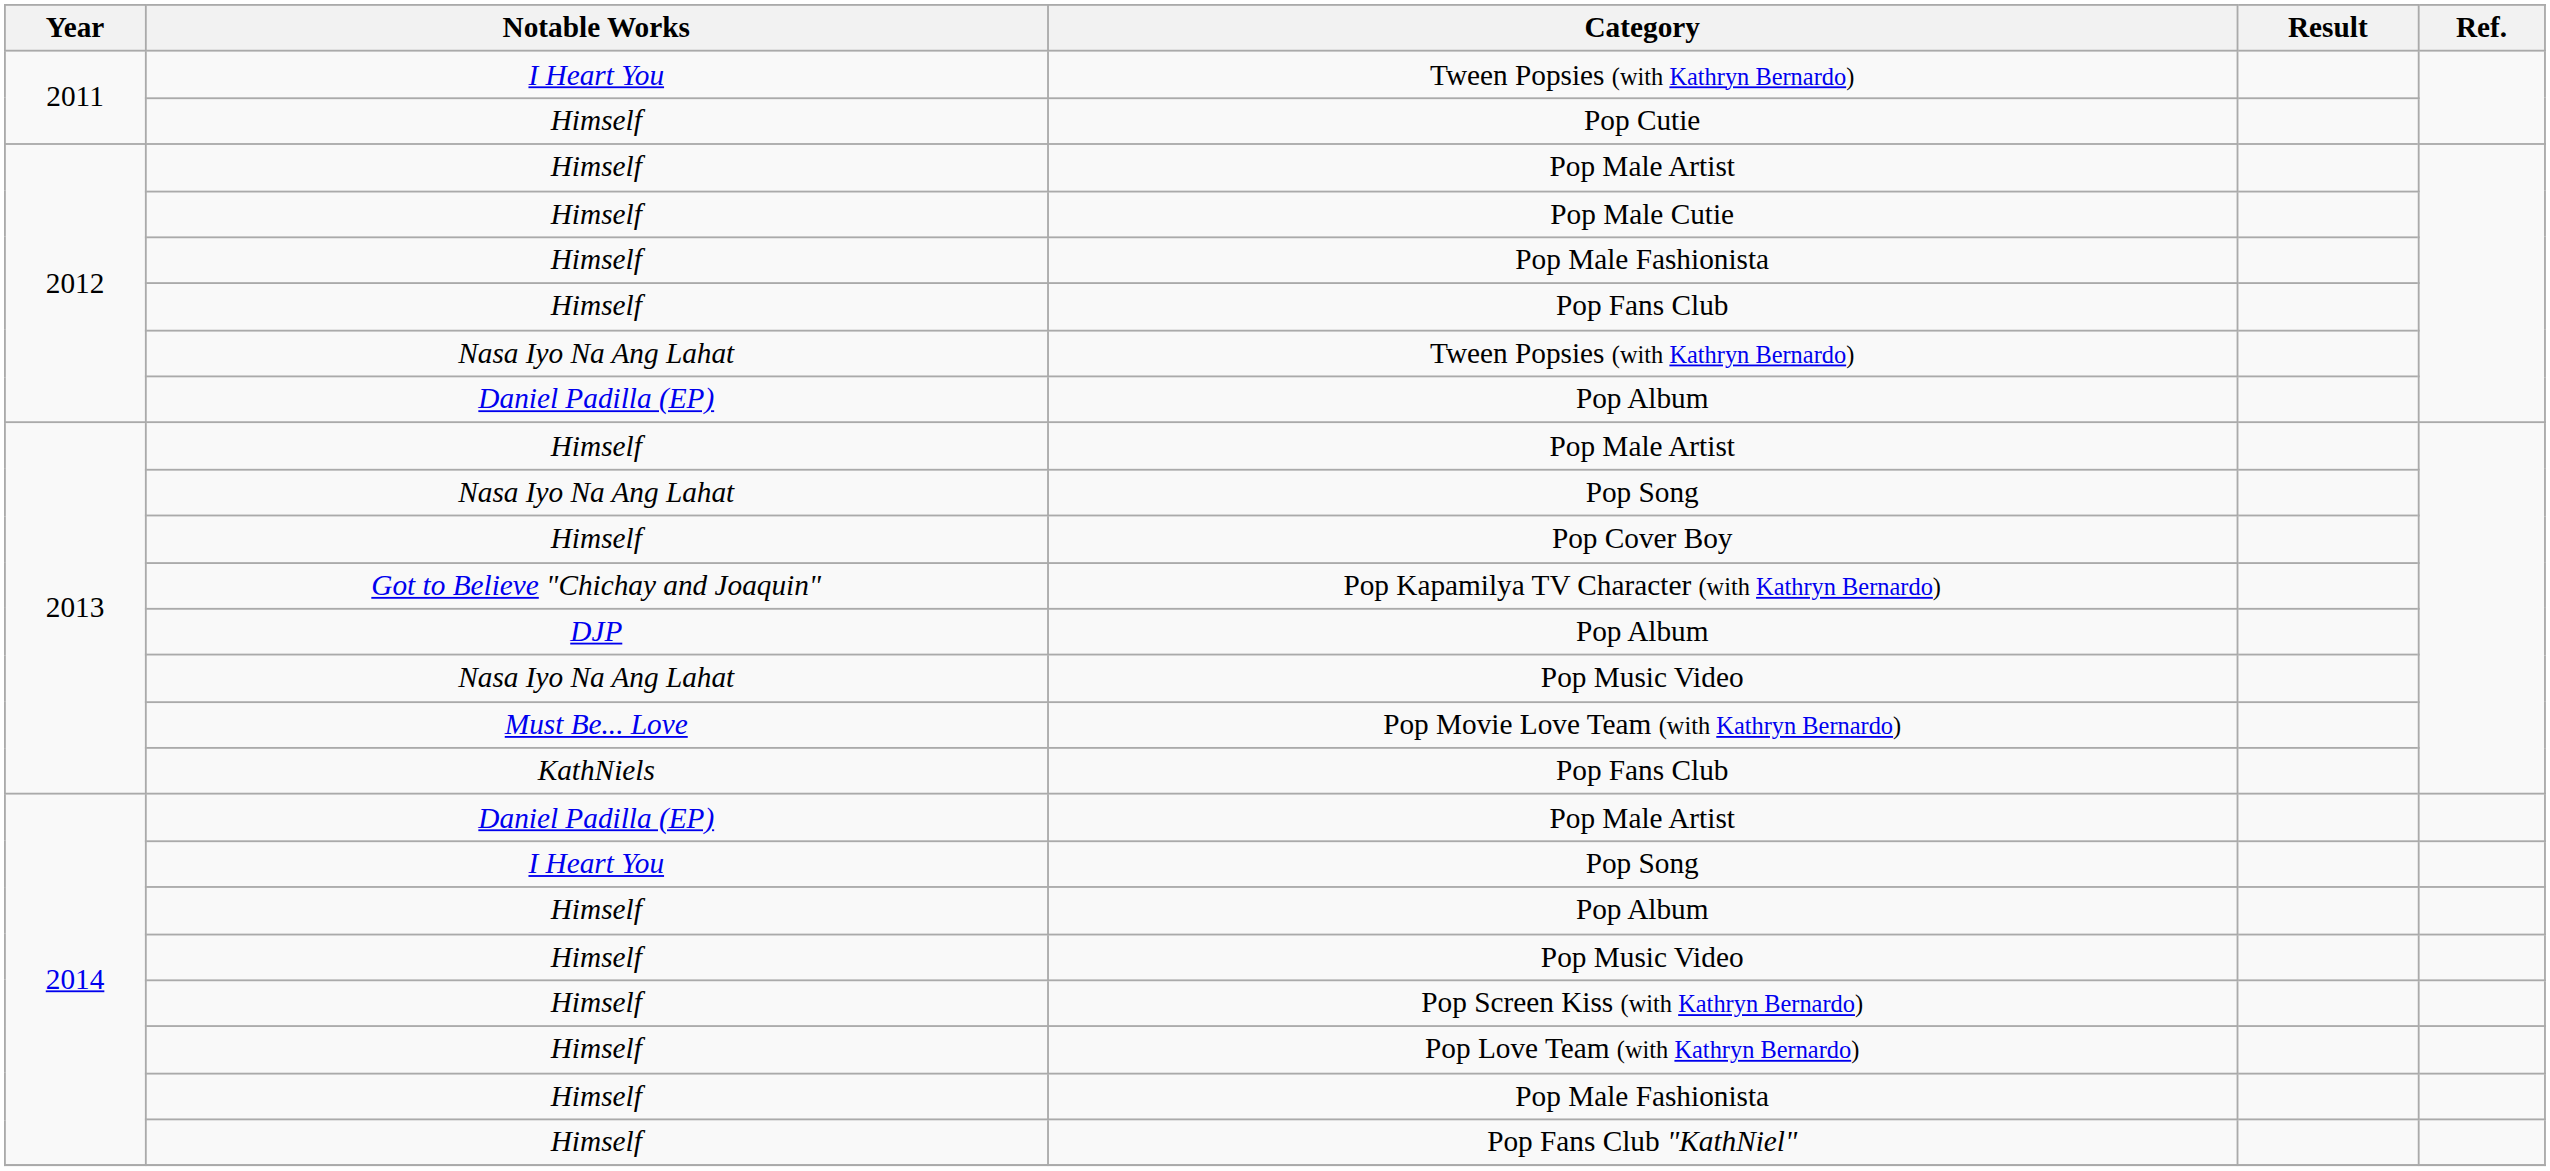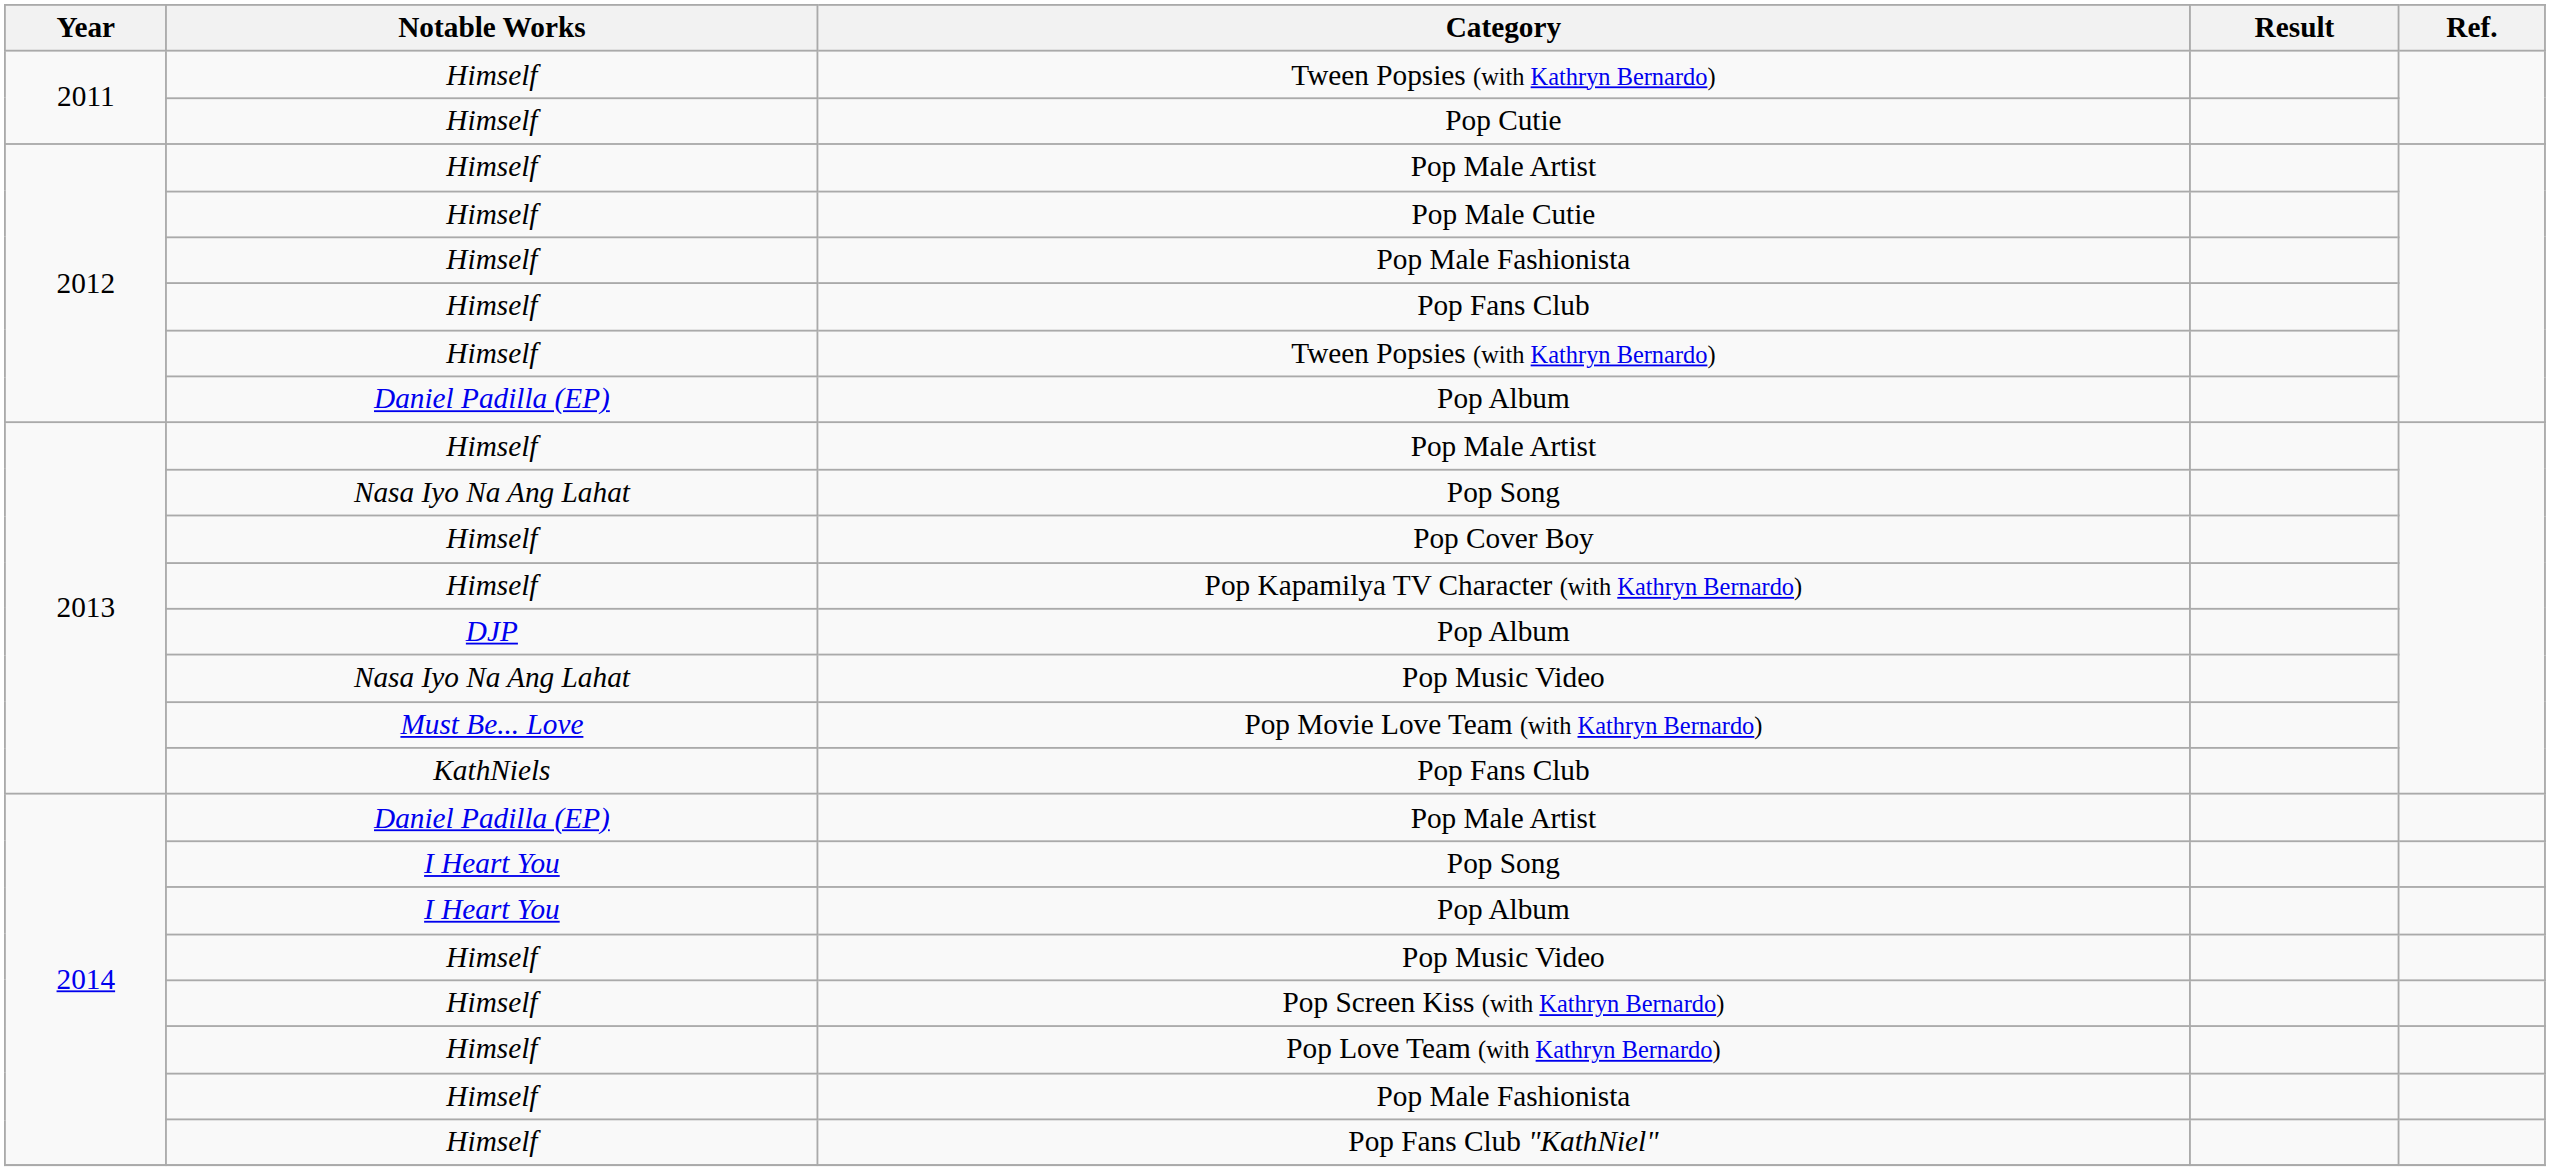2011 / Tween Popsies (with Kathryn Bernardo) | Notable Works: I Heart You -> Himself
2012 / Tween Popsies (with Kathryn Bernardo) | Notable Works: Nasa Iyo Na Ang Lahat -> Himself
Pop Kapamilya TV Character (with Kathryn Bernardo) | Notable Works: Got to Believe "Chichay and Joaquin" -> Himself
2014 / Pop Album | Notable Works: Himself -> I Heart You
